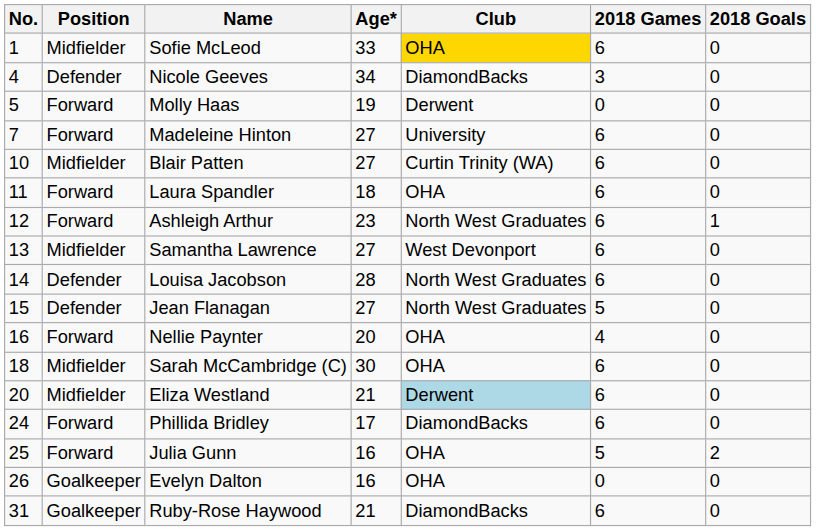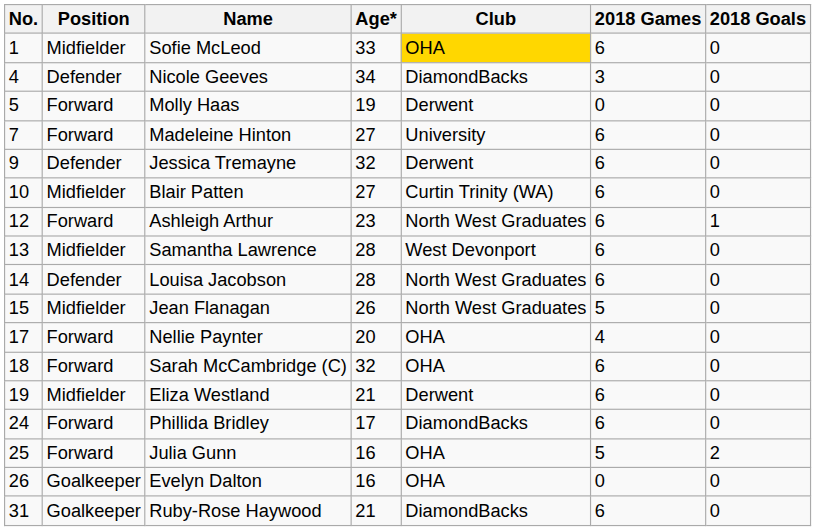+ row: 9 | Defender | Jessica Tremayne | 32 | Derwent | 6 | 0
- row: 11 | Forward | Laura Spandler | 18 | OHA | 6 | 0
Samantha Lawrence | Age*: 27 -> 28
Jean Flanagan | Position: Defender -> Midfielder
Jean Flanagan | Age*: 27 -> 26
Nellie Paynter | No.: 16 -> 17
Sarah McCambridge (C) | Position: Midfielder -> Forward
Sarah McCambridge (C) | Age*: 30 -> 32
Eliza Westland | No.: 20 -> 19
Eliza Westland | Club: lightblue background -> no background
